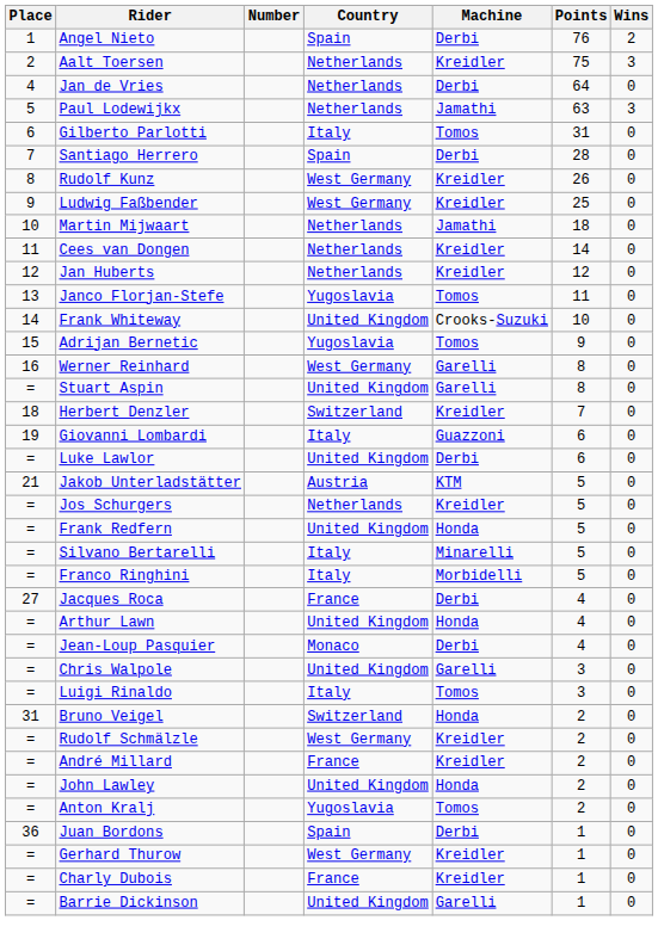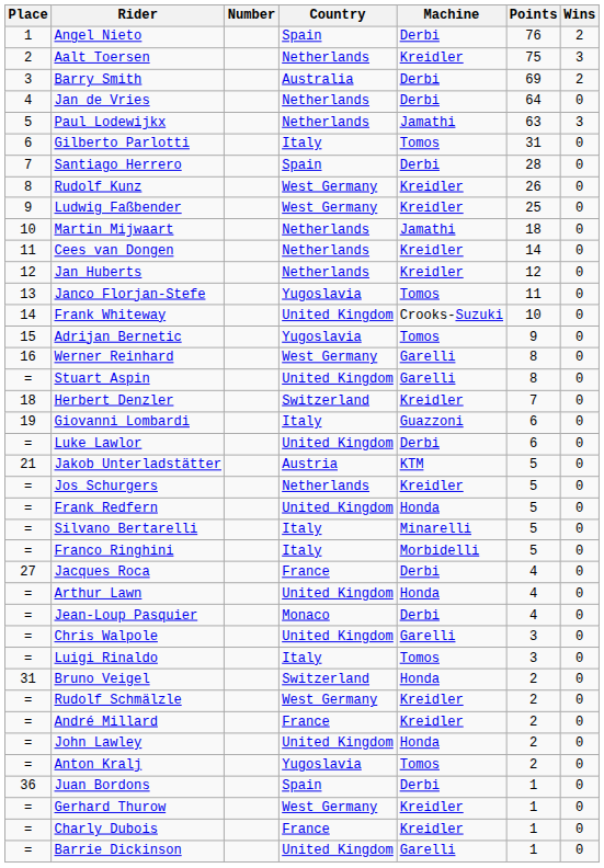+ row: 3 | Barry Smith | Australia | Derbi | 69 | 2
